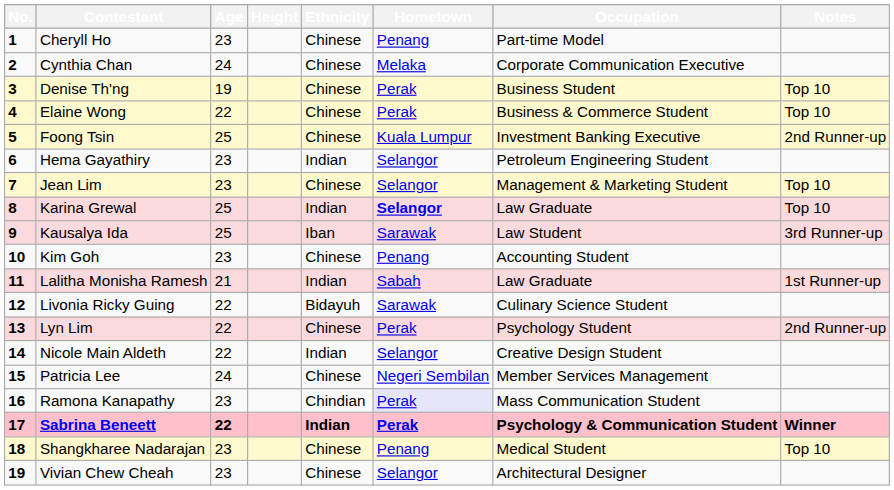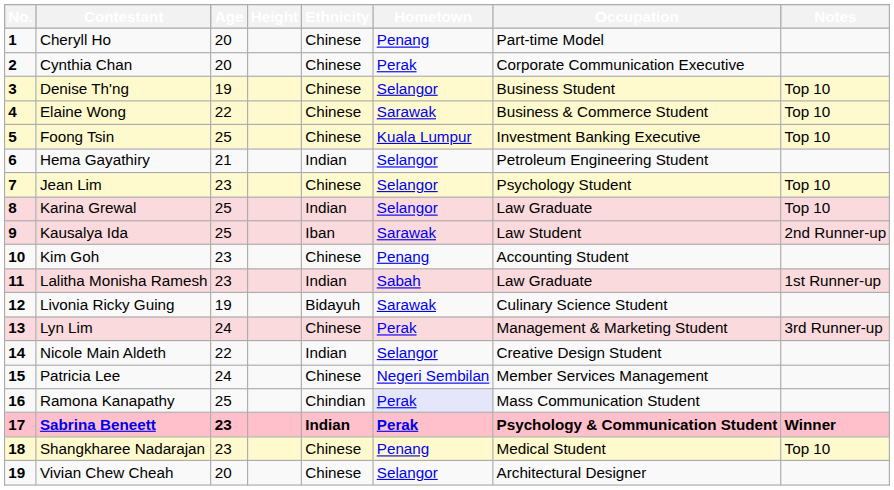Cheryll Ho | Age: 23 -> 20
Cynthia Chan | Age: 24 -> 20
Cynthia Chan | Hometown: Melaka -> Perak
Denise Th'ng | Hometown: Perak -> Selangor
Elaine Wong | Hometown: Perak -> Sarawak
Foong Tsin | Notes: 2nd Runner-up -> Top 10
Hema Gayathiry | Age: 23 -> 21
Jean Lim | Occupation: Management & Marketing Student -> Psychology Student
Karina Grewal | Hometown: bold -> normal
Kausalya Ida | Notes: 3rd Runner-up -> 2nd Runner-up
Lalitha Monisha Ramesh | Age: 21 -> 23
Livonia Ricky Guing | Age: 22 -> 19
Lyn Lim | Age: 22 -> 24
Lyn Lim | Occupation: Psychology Student -> Management & Marketing Student
Lyn Lim | Notes: 2nd Runner-up -> 3rd Runner-up
Ramona Kanapathy | Age: 23 -> 25
Sabrina Beneett | Age: 22 -> 23
Vivian Chew Cheah | Age: 23 -> 20
